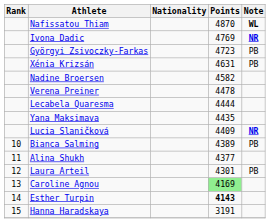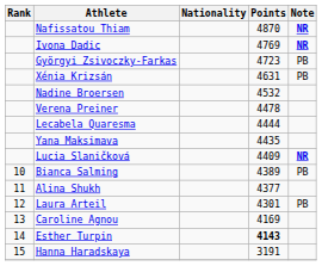Nafissatou Thiam | Note: WL -> NR
Nadine Broersen | Points: 4582 -> 4532
Caroline Agnou | Points: lightgreen background -> no background
